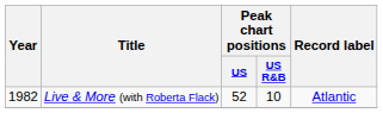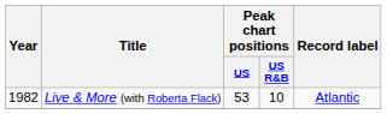Live & More (with Roberta Flack) | Peak chart positions / US: 52 -> 53
